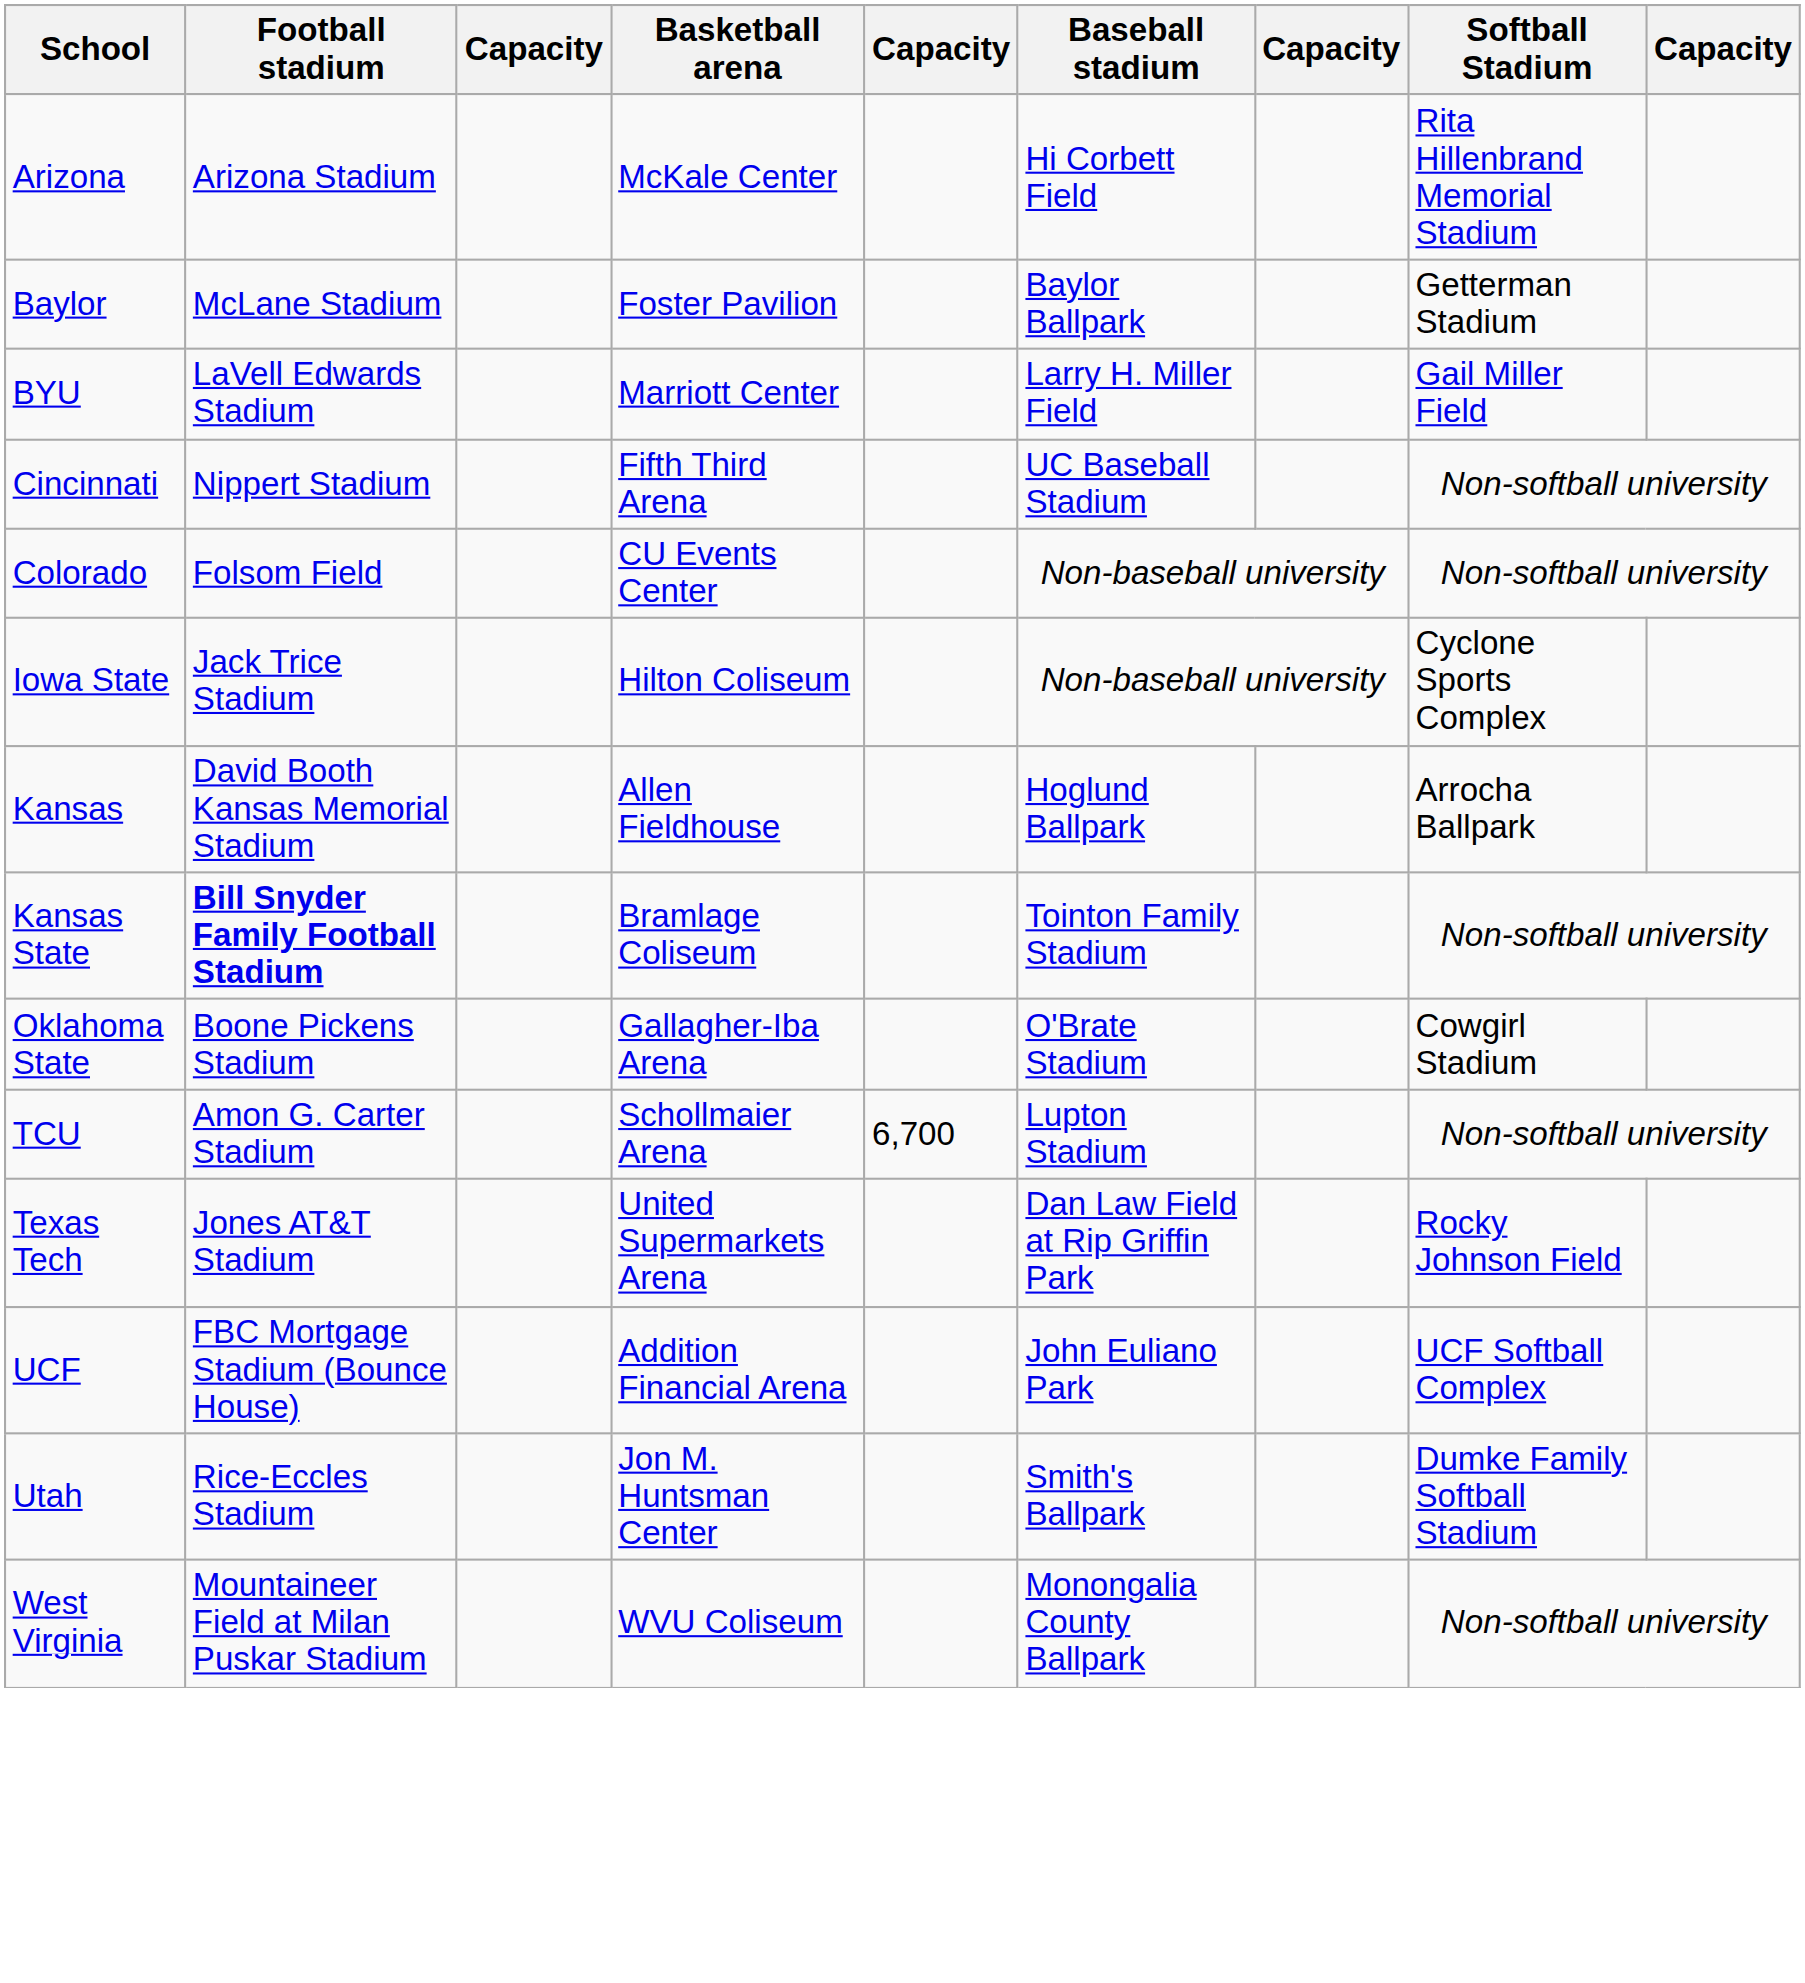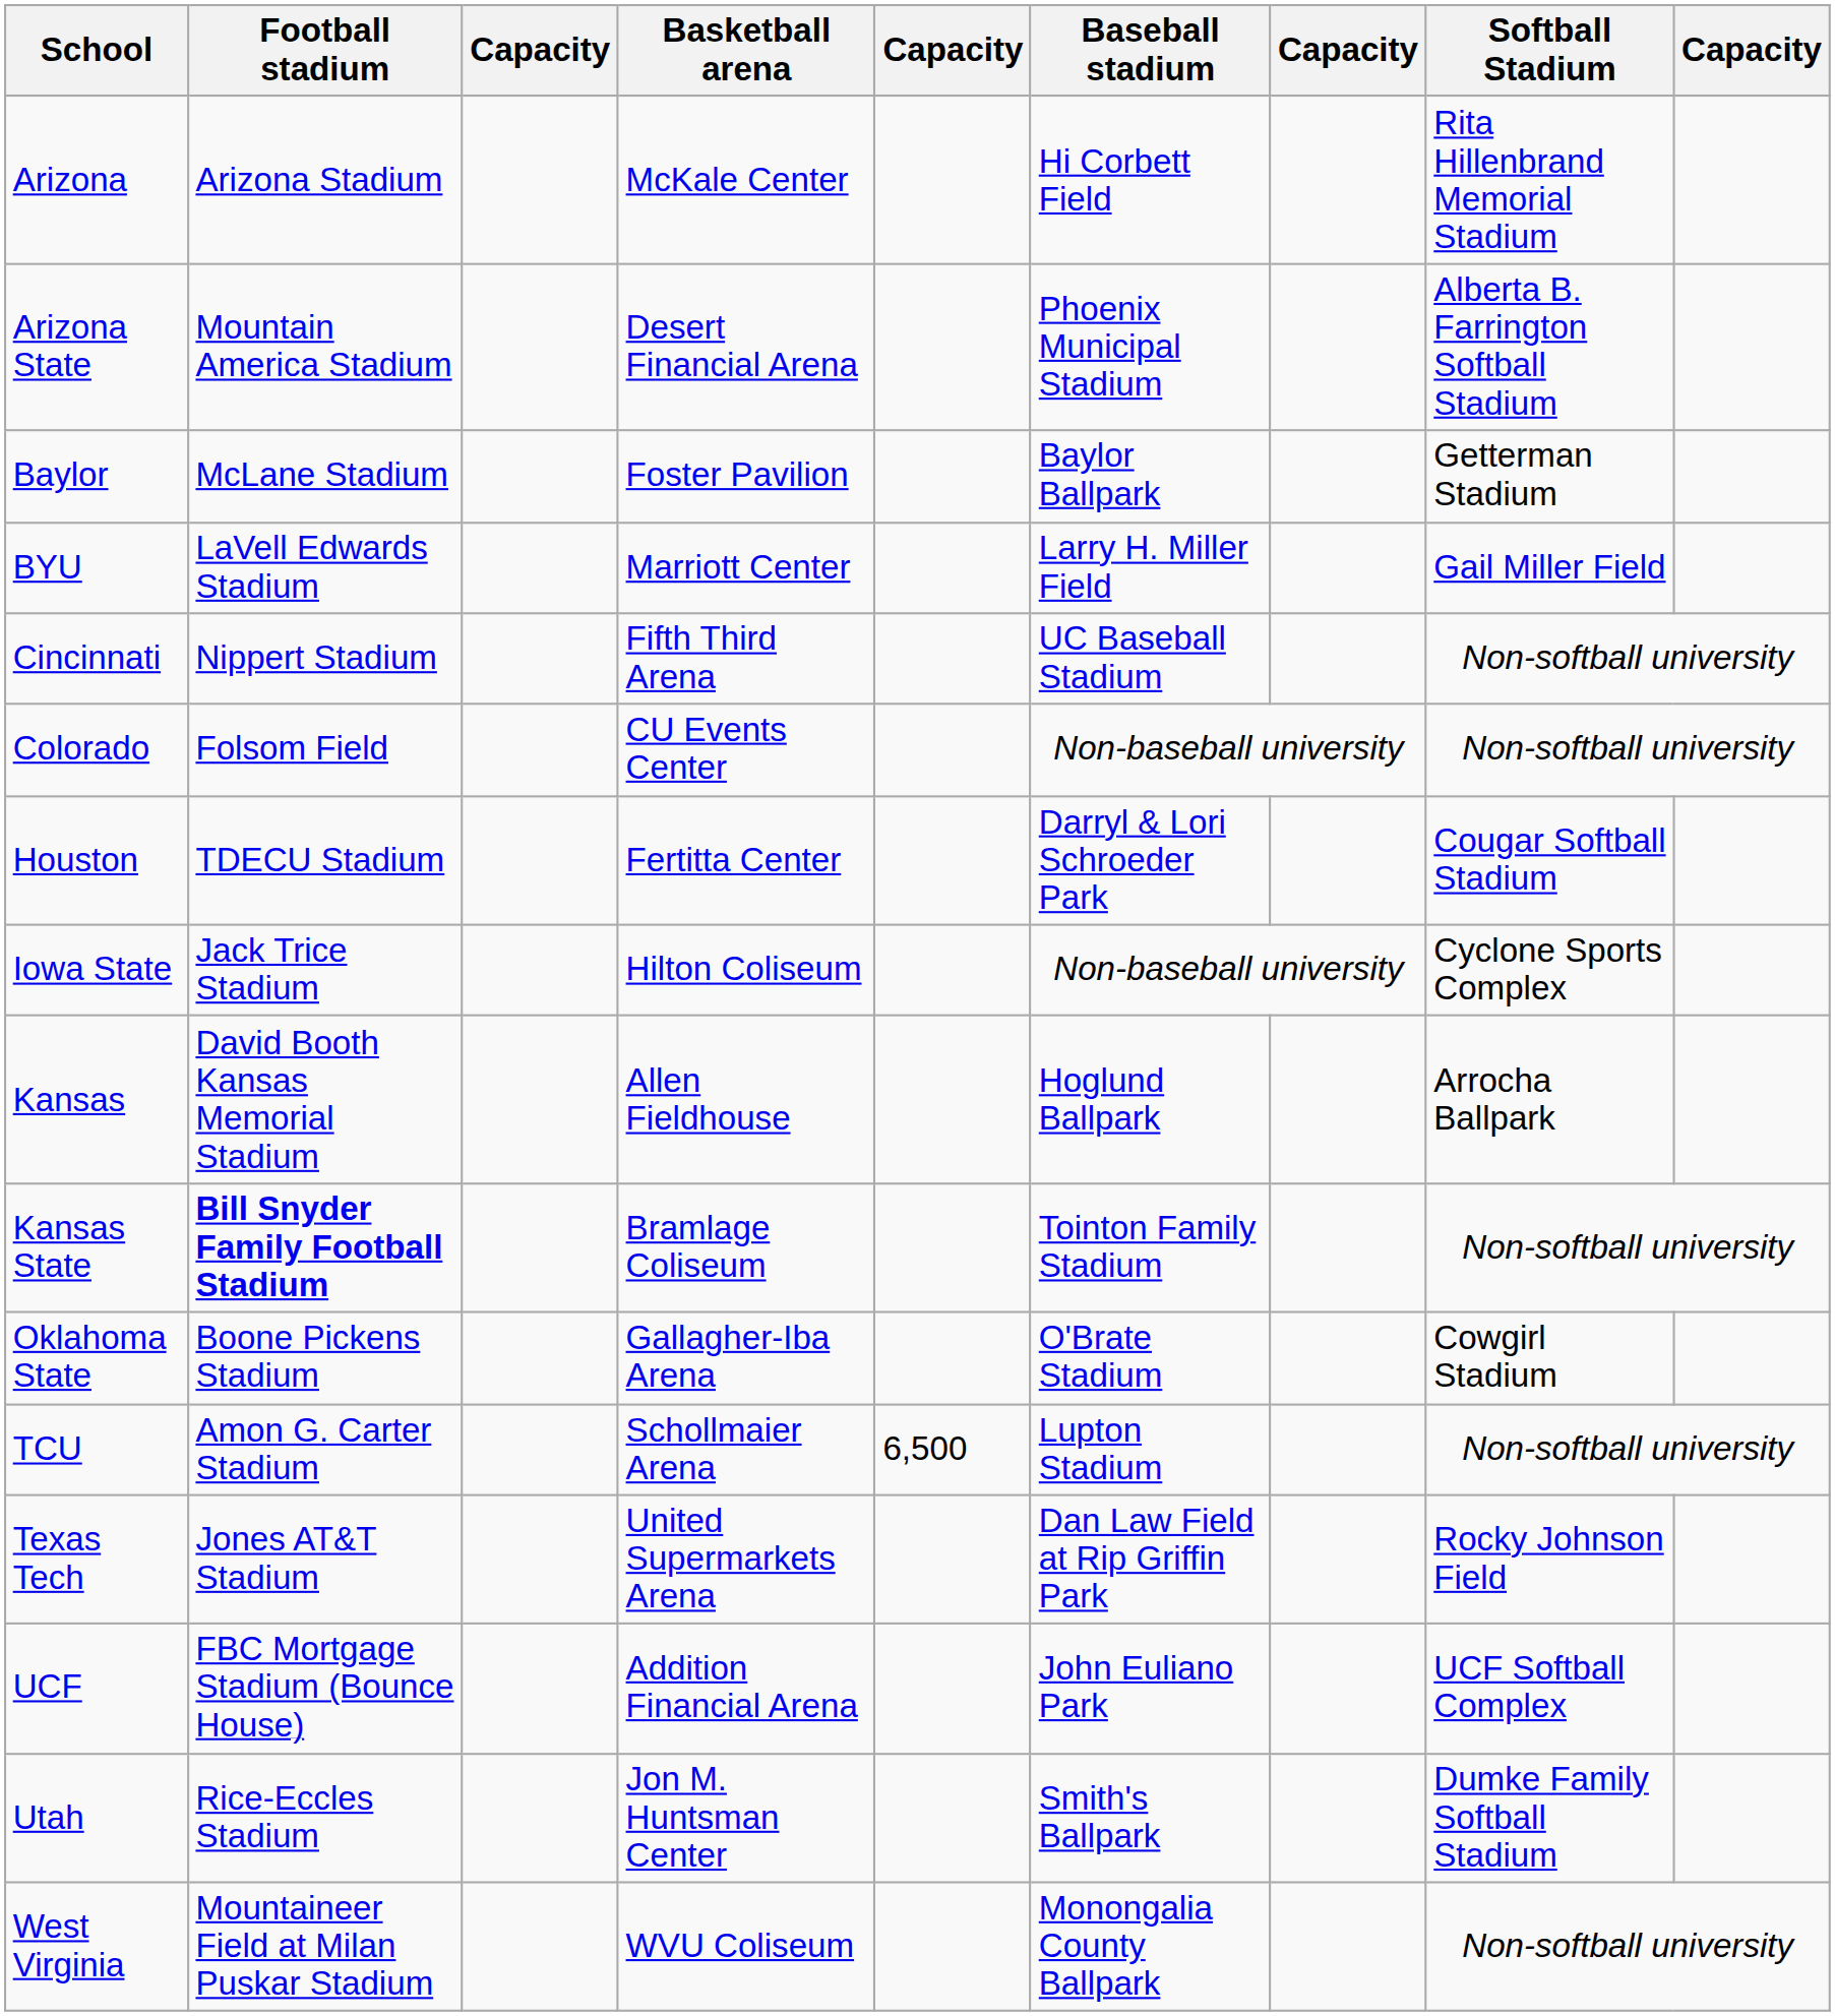+ row: Arizona State | Mountain America Stadium | Desert Financial Arena | Phoenix Municipal Stadium | Alberta B. Farrington Softball Stadium
+ row: Houston | TDECU Stadium | Fertitta Center | Darryl & Lori Schroeder Park | Cougar Softball Stadium
TCU | column 5: 6,700 -> 6,500
